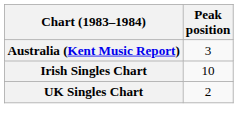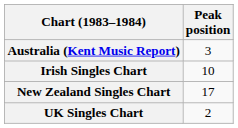+ row: New Zealand Singles Chart | 17
